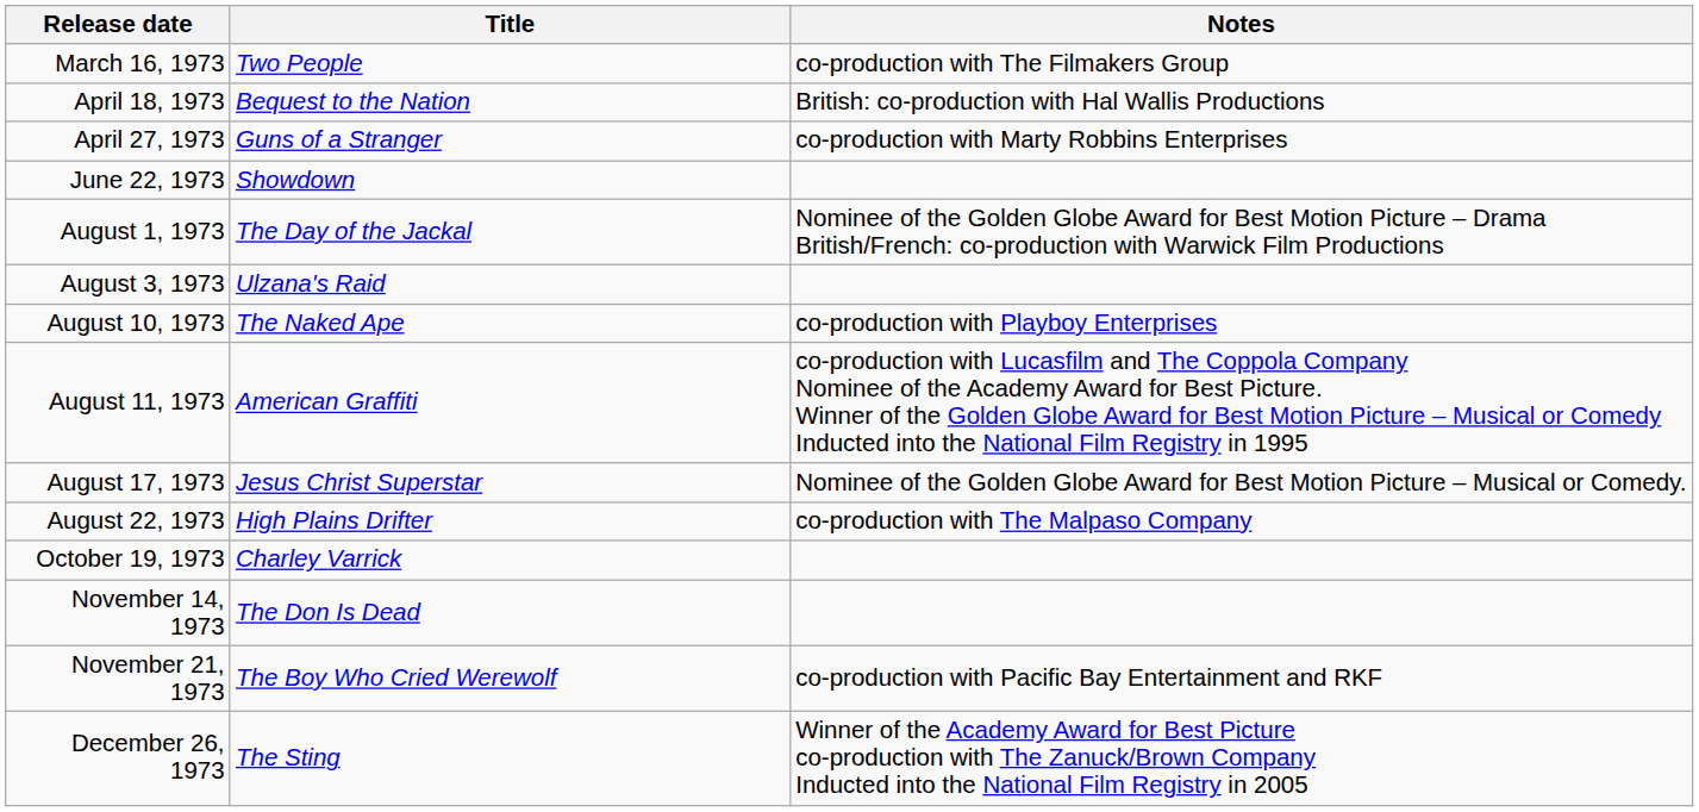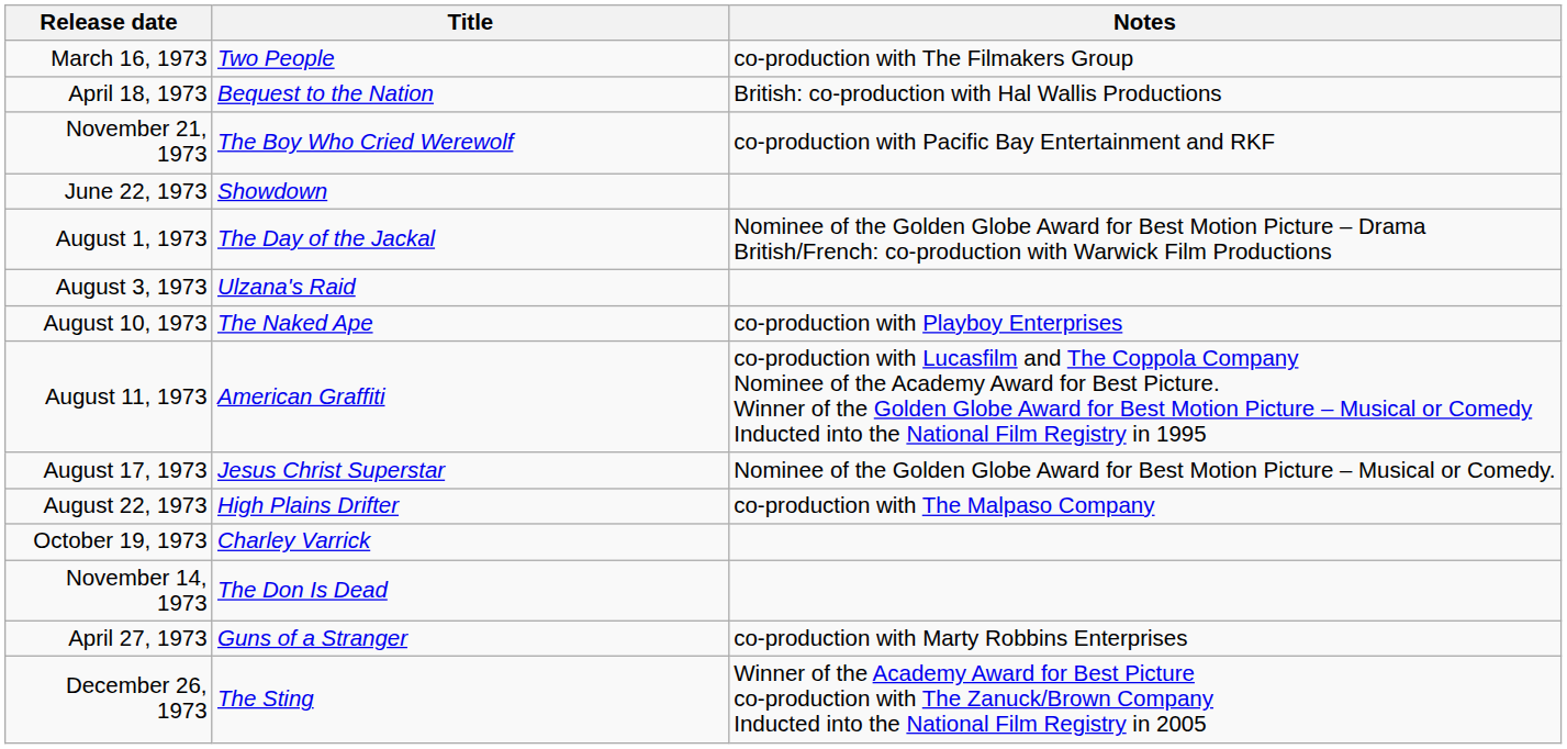rows swapped: April 27, 1973 <-> November 21, 1973
